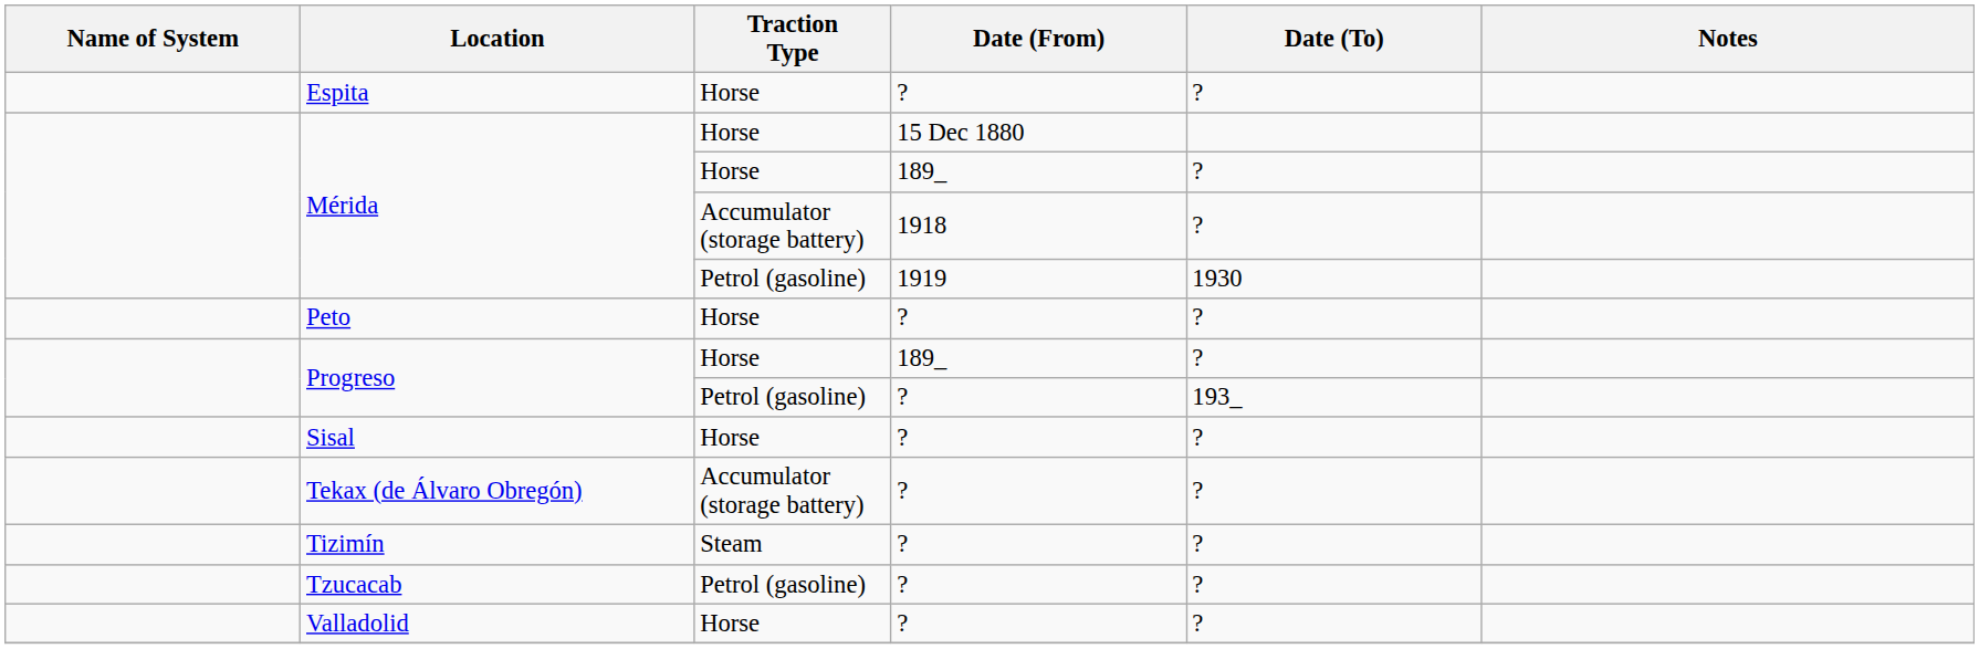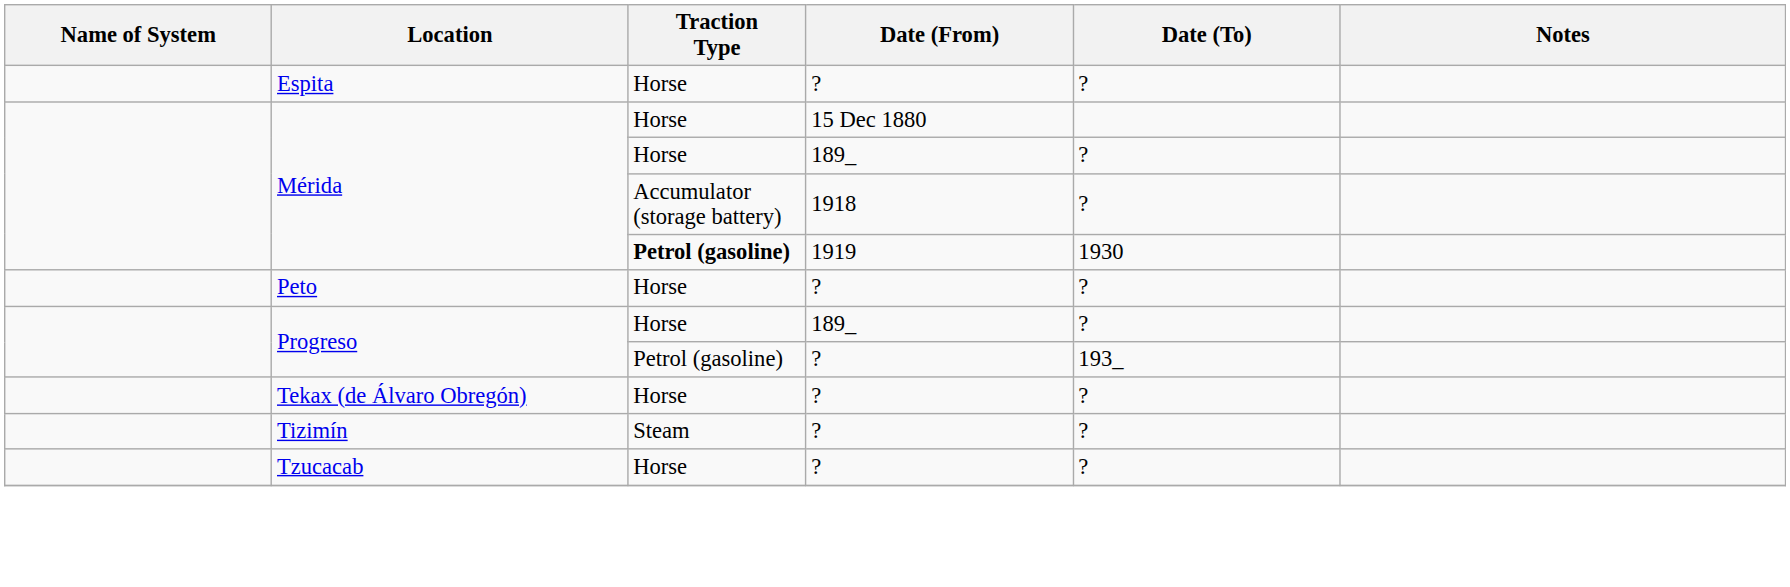Mérida / 1919 | Traction Type: normal -> bold
- row: Sisal | Horse | ? | ?
Tekax (de Álvaro Obregón) | Traction Type: Accumulator (storage battery) -> Horse
Tzucacab | Traction Type: Petrol (gasoline) -> Horse
- row: Valladolid | Horse | ? | ?
